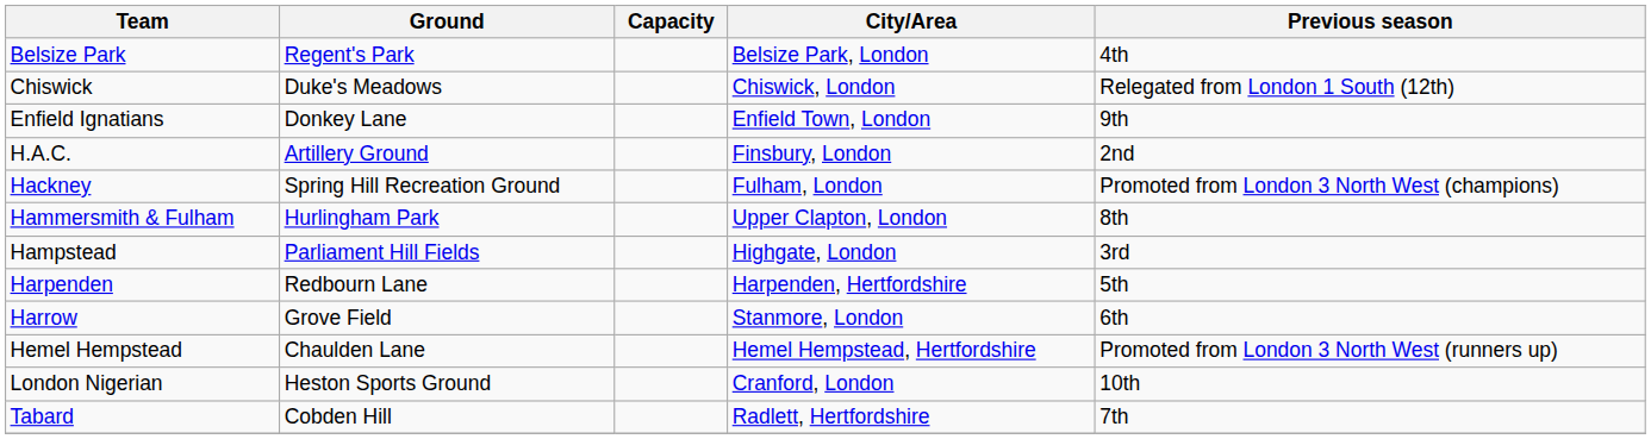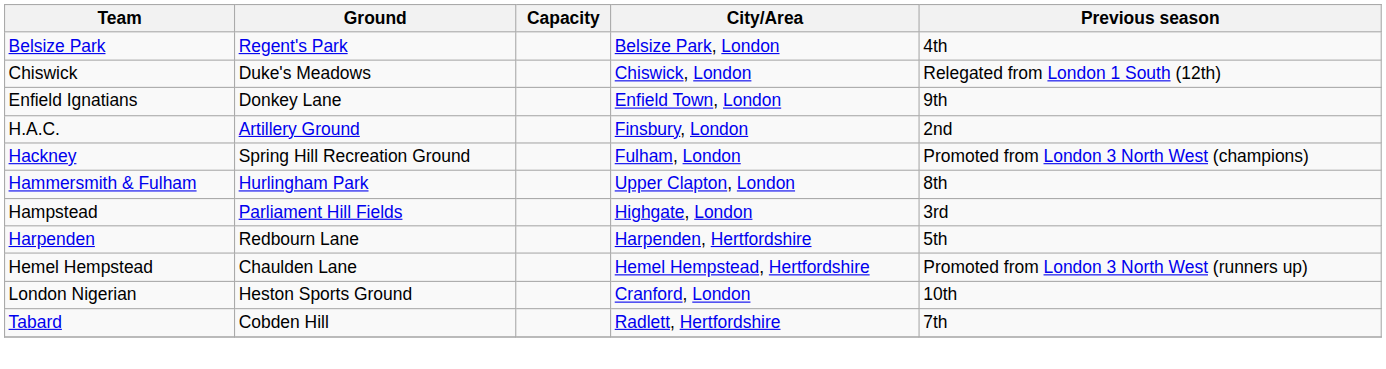- row: Harrow | Grove Field | Stanmore, London | 6th
